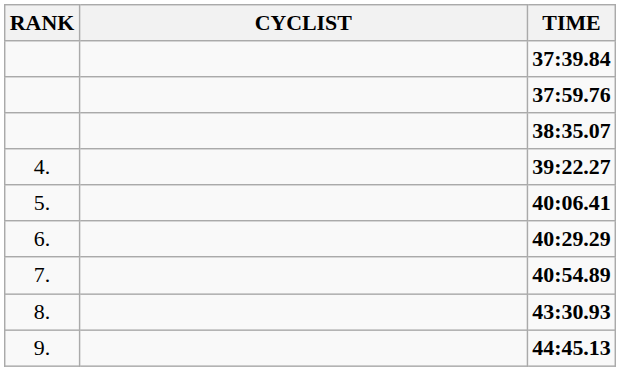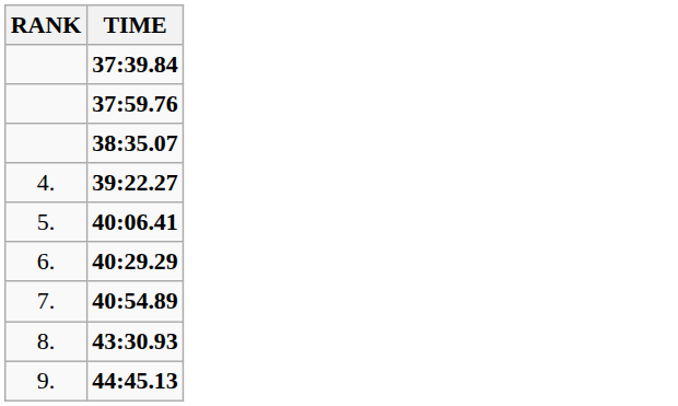- column: CYCLIST
